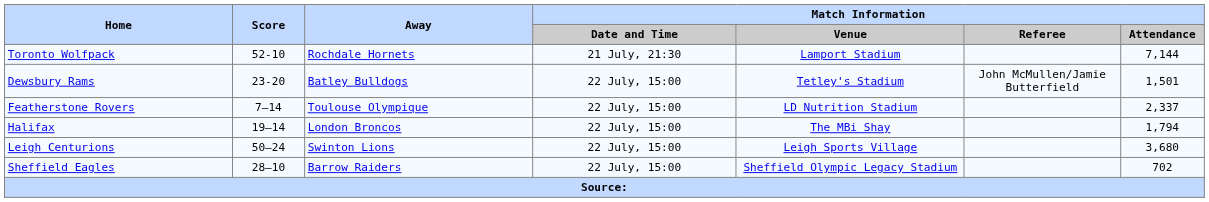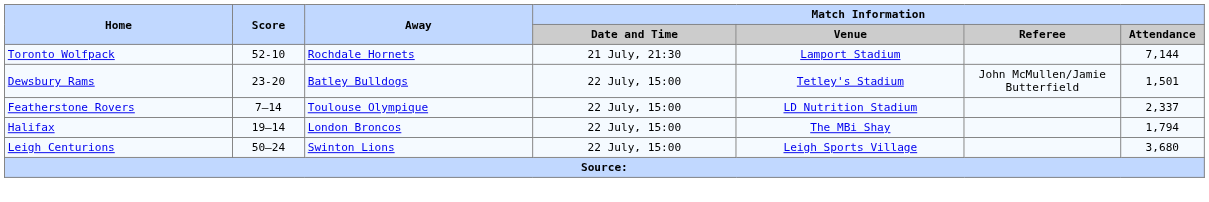- row: Sheffield Eagles | 28–10 | Barrow Raiders | 22 July, 15:00 | Sheffield Olympic Legacy Stadium | 702
